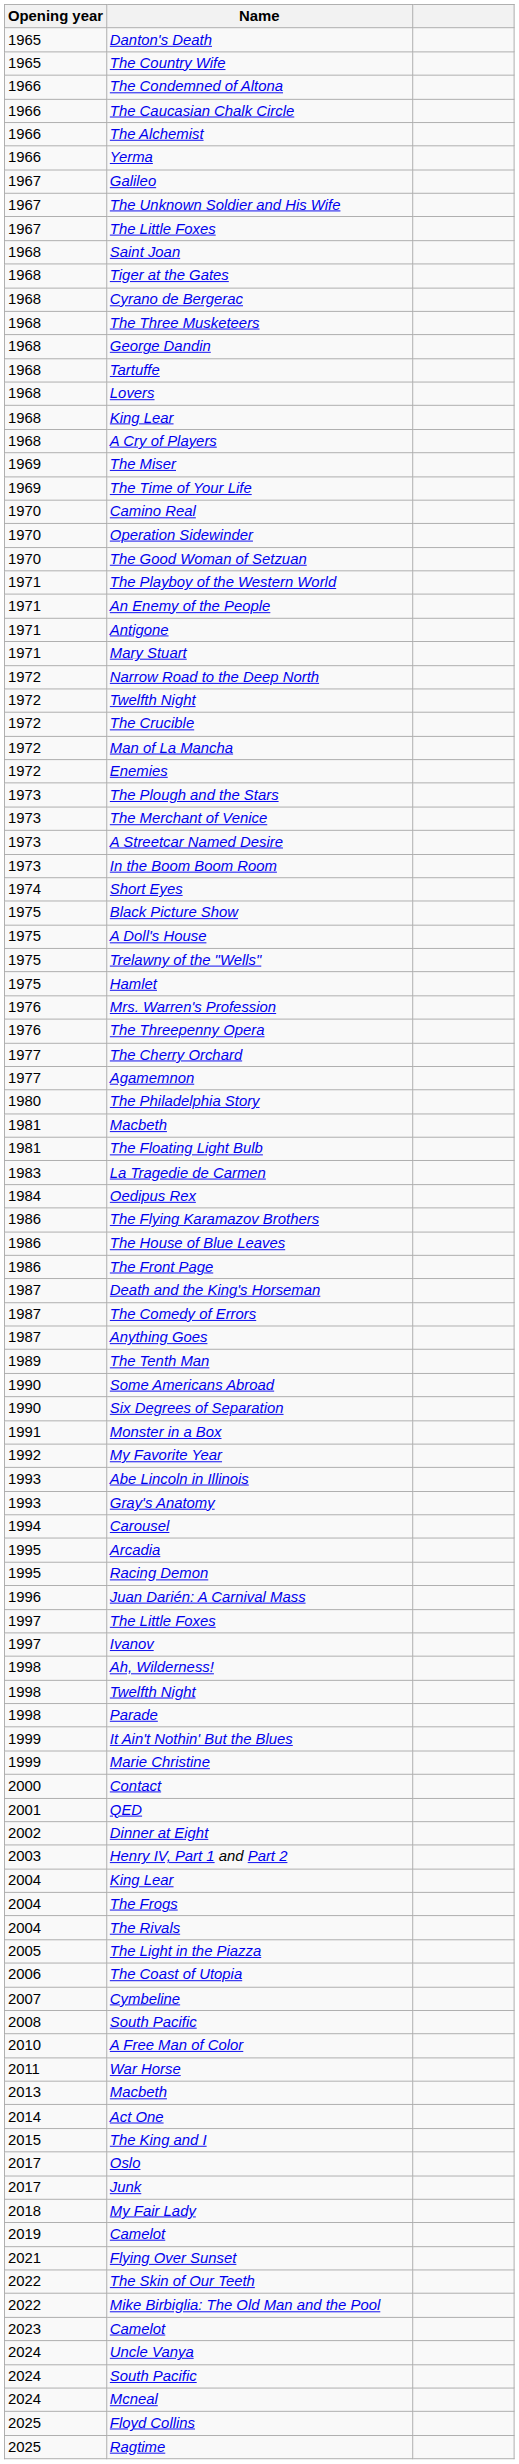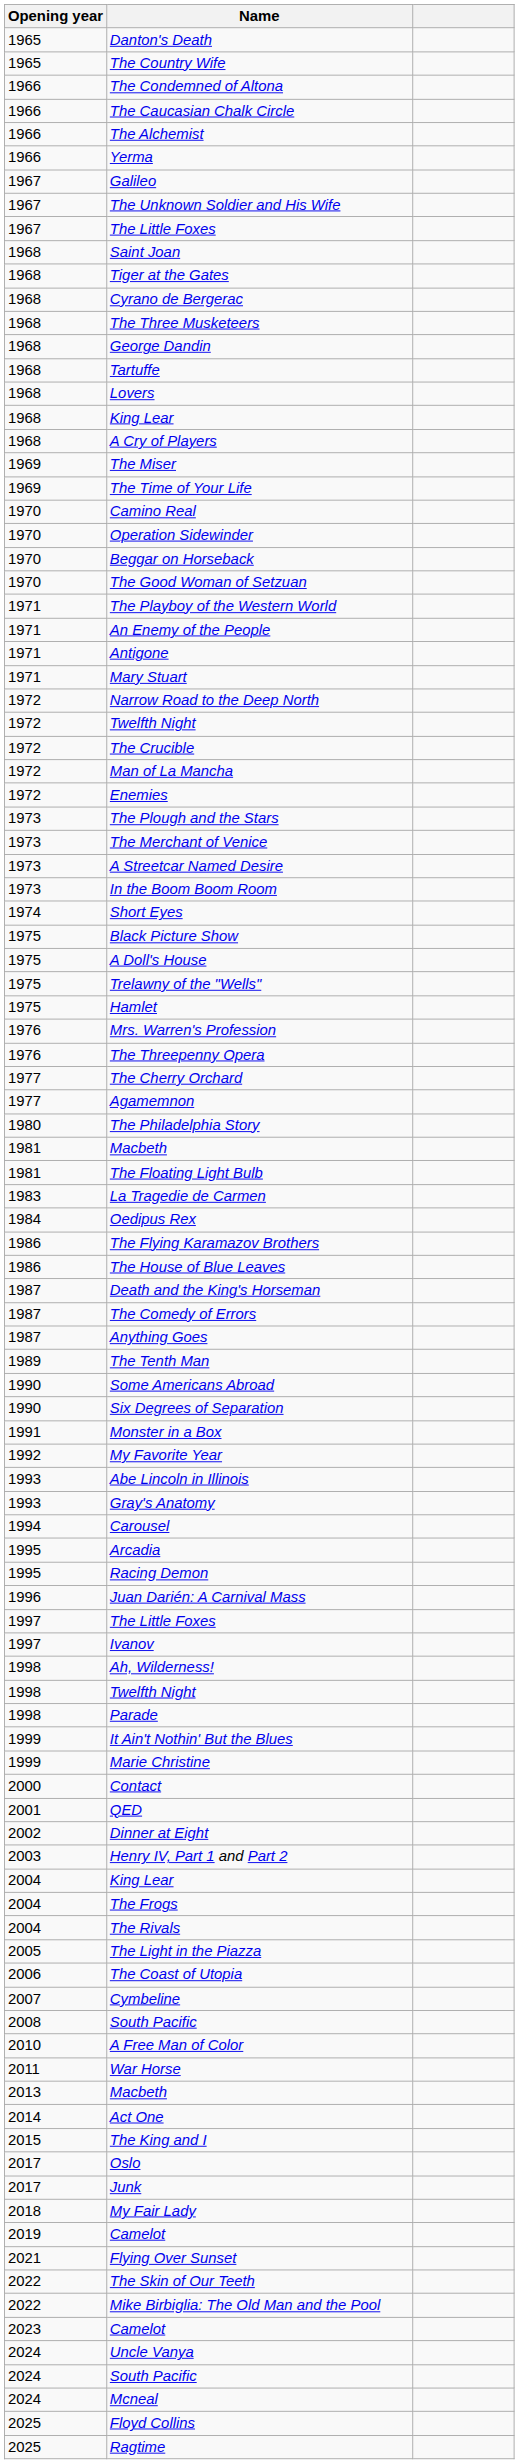+ row: 1970 | Beggar on Horseback
- row: 1986 | The Front Page
